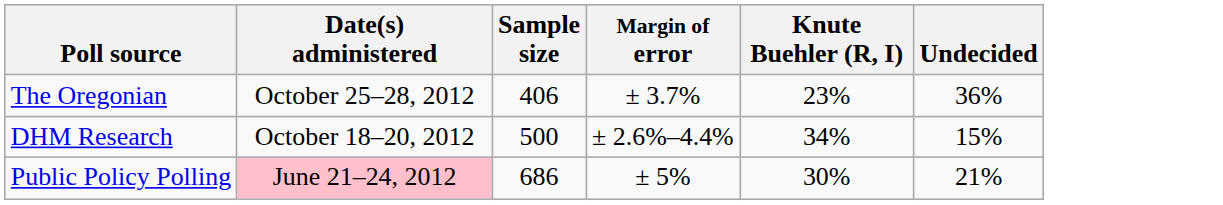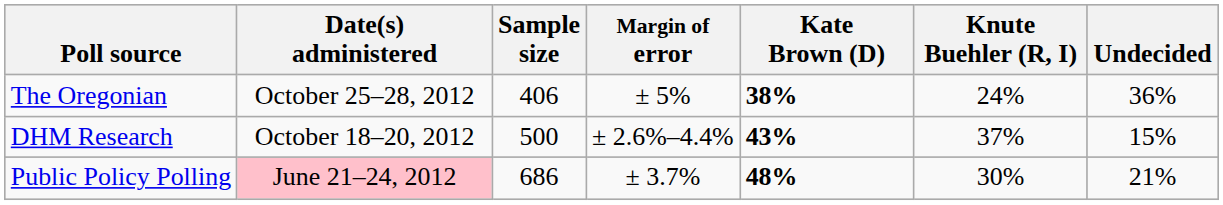+ column: Kate Brown (D) | 38% | 43% | 48%
The Oregonian | Margin of error: ± 3.7% -> ± 5%
The Oregonian | Knute Buehler (R, I): 23% -> 24%
DHM Research | Knute Buehler (R, I): 34% -> 37%
Public Policy Polling | Margin of error: ± 5% -> ± 3.7%
